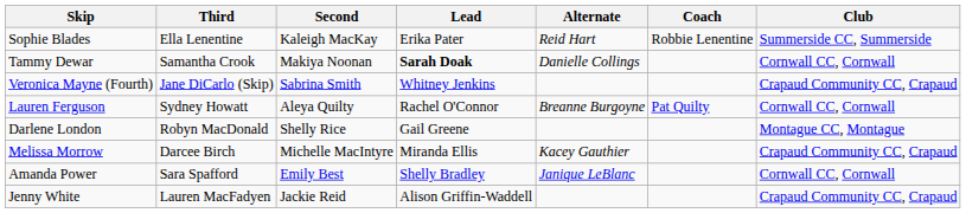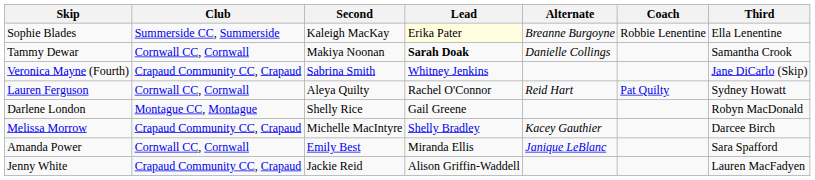columns swapped: Third <-> Club
Sophie Blades | Lead: no background -> lightyellow background
Sophie Blades | Alternate: Reid Hart -> Breanne Burgoyne
Lauren Ferguson | Alternate: Breanne Burgoyne -> Reid Hart
Melissa Morrow | Lead: Miranda Ellis -> Shelly Bradley
Amanda Power | Lead: Shelly Bradley -> Miranda Ellis
